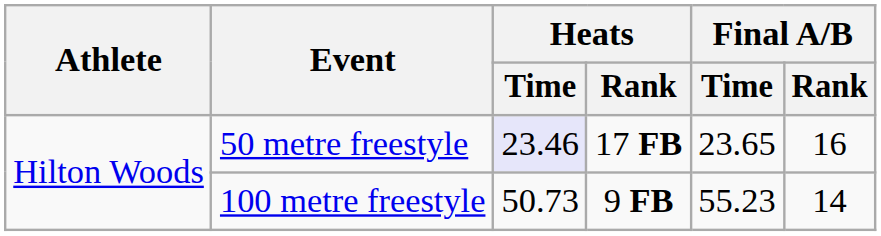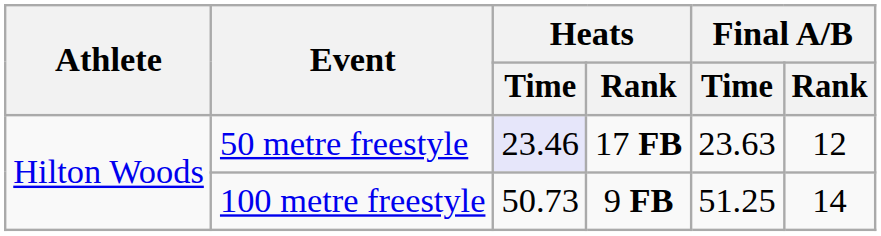50 metre freestyle | Final A/B / Time: 23.65 -> 23.63
50 metre freestyle | Final A/B / Rank: 16 -> 12
100 metre freestyle | Final A/B / Time: 55.23 -> 51.25
